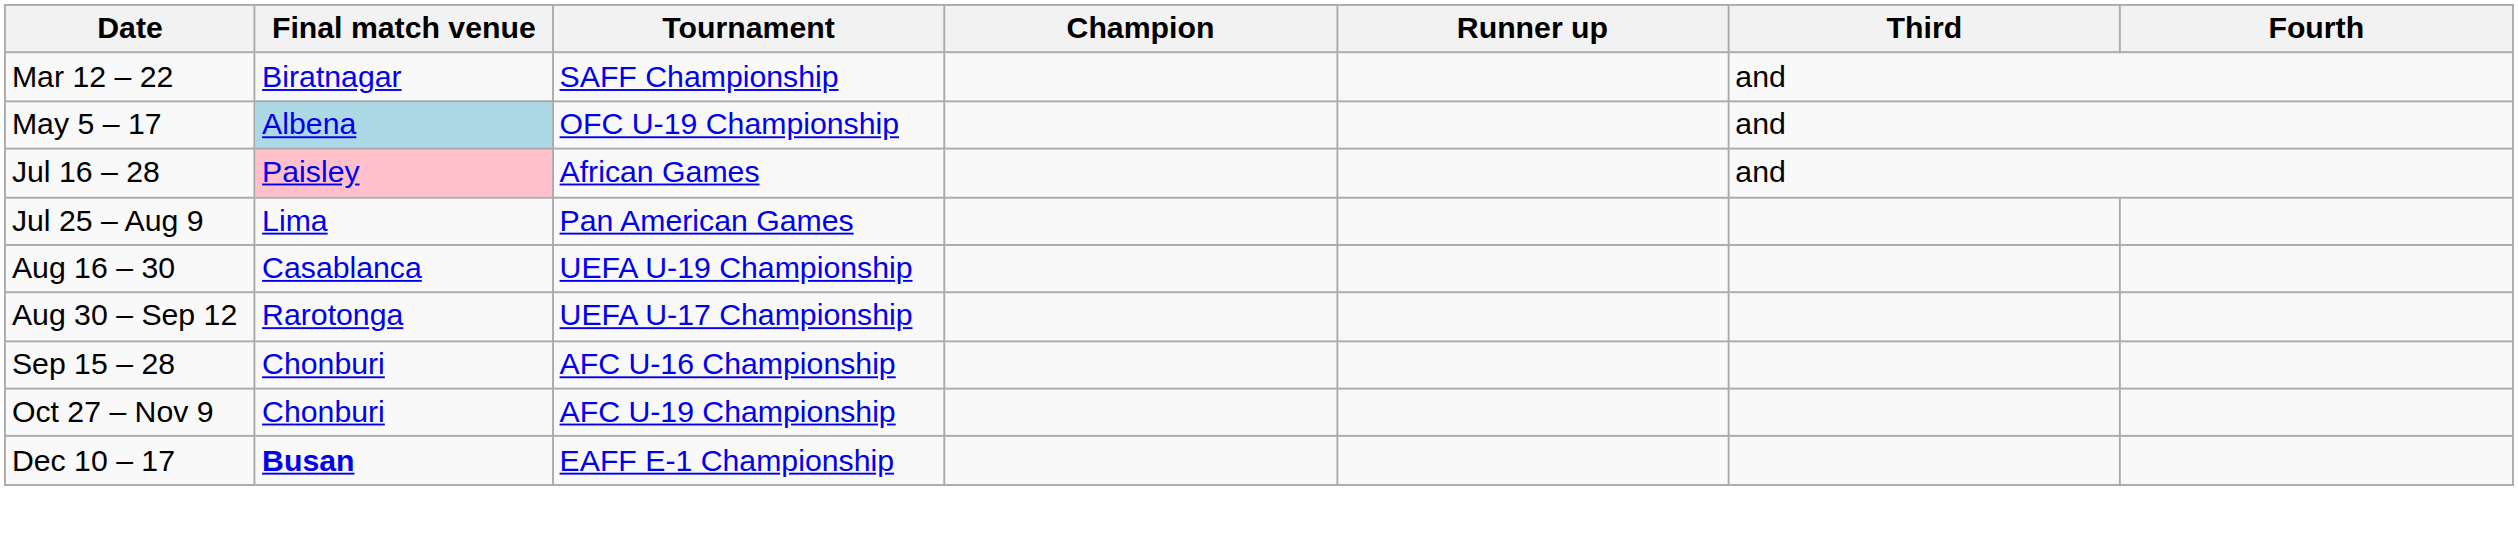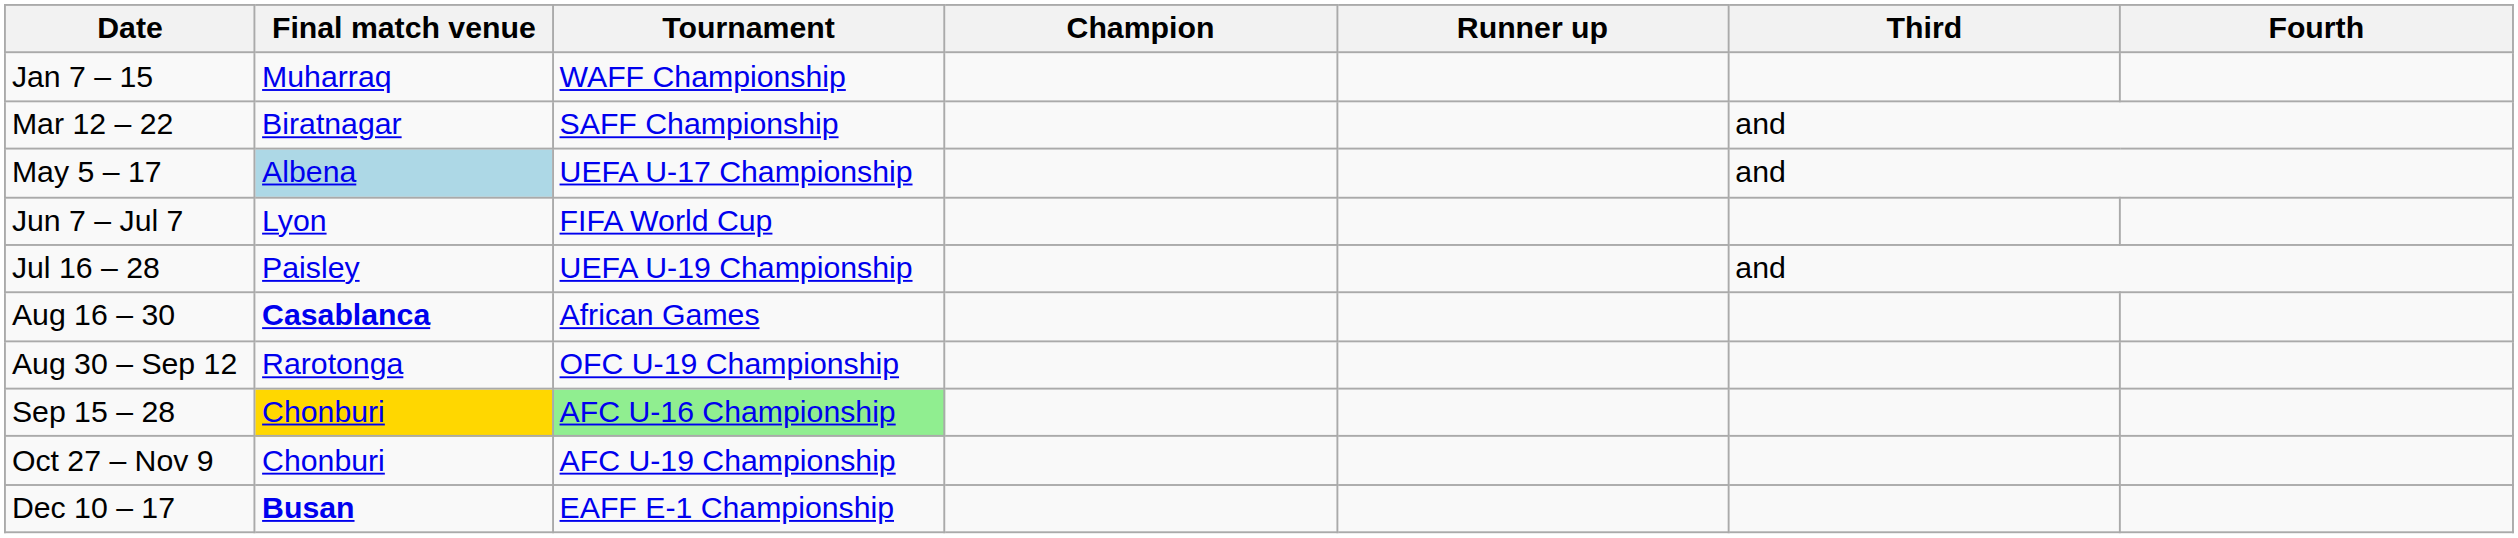+ row: Jan 7 – 15 | Muharraq | WAFF Championship
May 5 – 17 | Tournament: OFC U-19 Championship -> UEFA U-17 Championship
+ row: Jun 7 – Jul 7 | Lyon | FIFA World Cup
Jul 16 – 28 | Final match venue: pink background -> no background
Jul 16 – 28 | Tournament: African Games -> UEFA U-19 Championship
- row: Jul 25 – Aug 9 | Lima | Pan American Games
Aug 16 – 30 | Final match venue: normal -> bold
Aug 16 – 30 | Tournament: UEFA U-19 Championship -> African Games
Aug 30 – Sep 12 | Tournament: UEFA U-17 Championship -> OFC U-19 Championship
Sep 15 – 28 | Final match venue: no background -> gold background
Sep 15 – 28 | Tournament: no background -> lightgreen background
